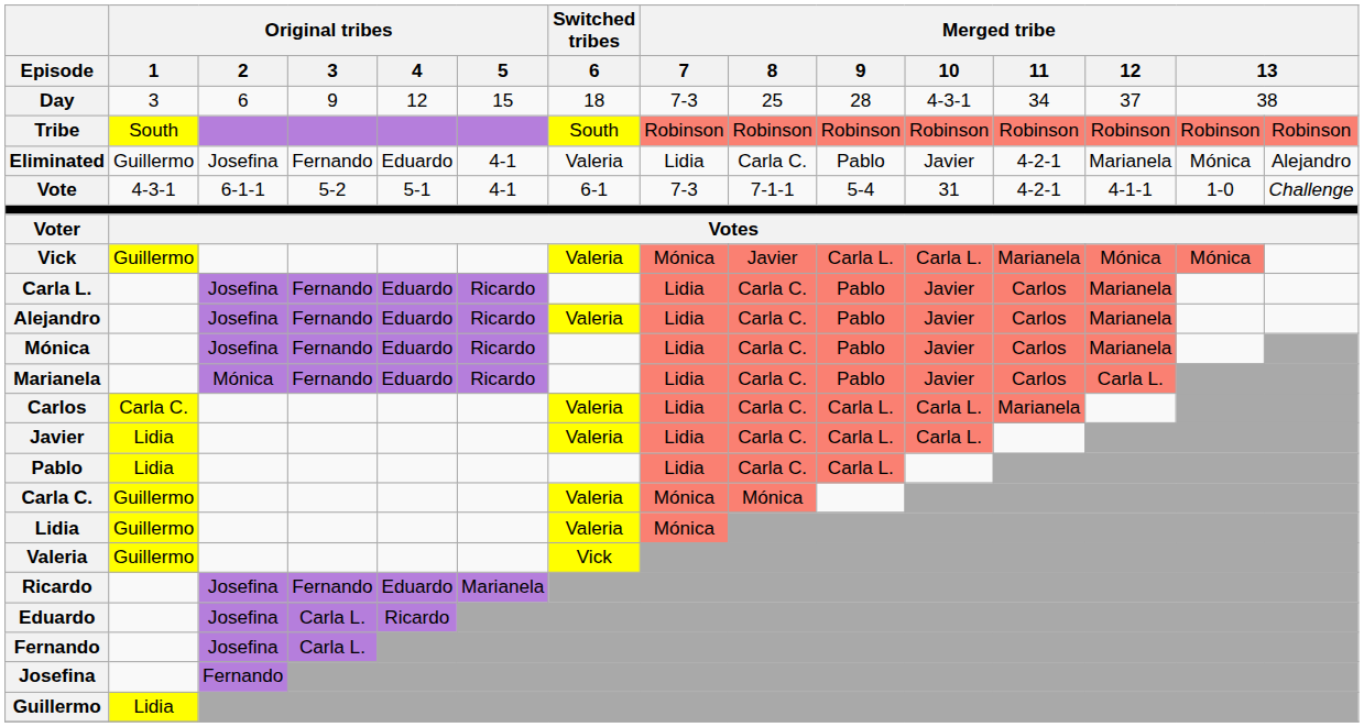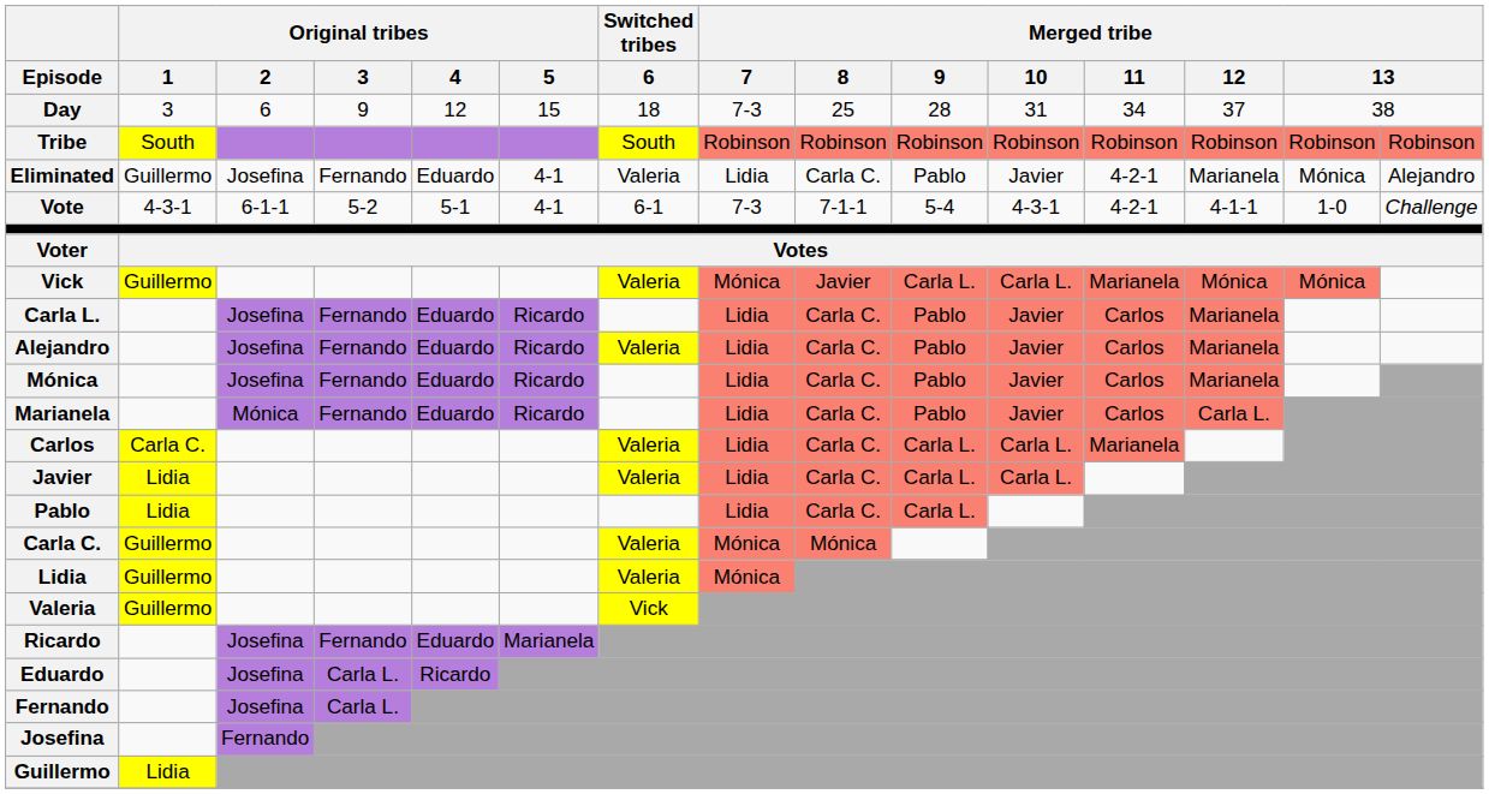Day | Merged tribe / 10: 4-3-1 -> 31
Vote | Merged tribe / 10: 31 -> 4-3-1
